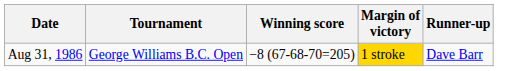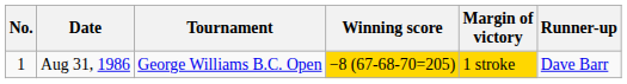+ column: No. | 1
Aug 31, 1986 | Winning score: no background -> gold background
